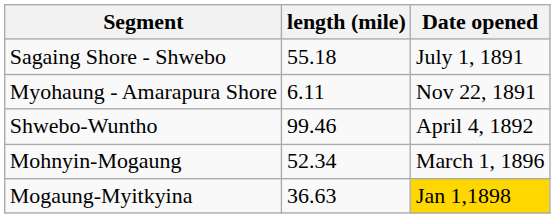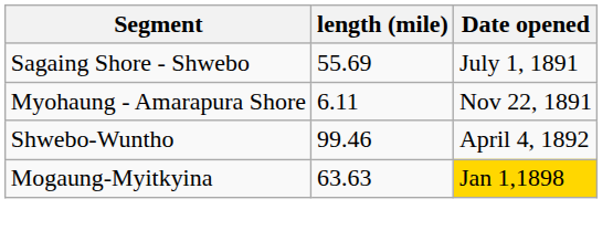Sagaing Shore - Shwebo | length (mile): 55.18 -> 55.69
- row: Mohnyin-Mogaung | 52.34 | March 1, 1896
Mogaung-Myitkyina | length (mile): 36.63 -> 63.63
